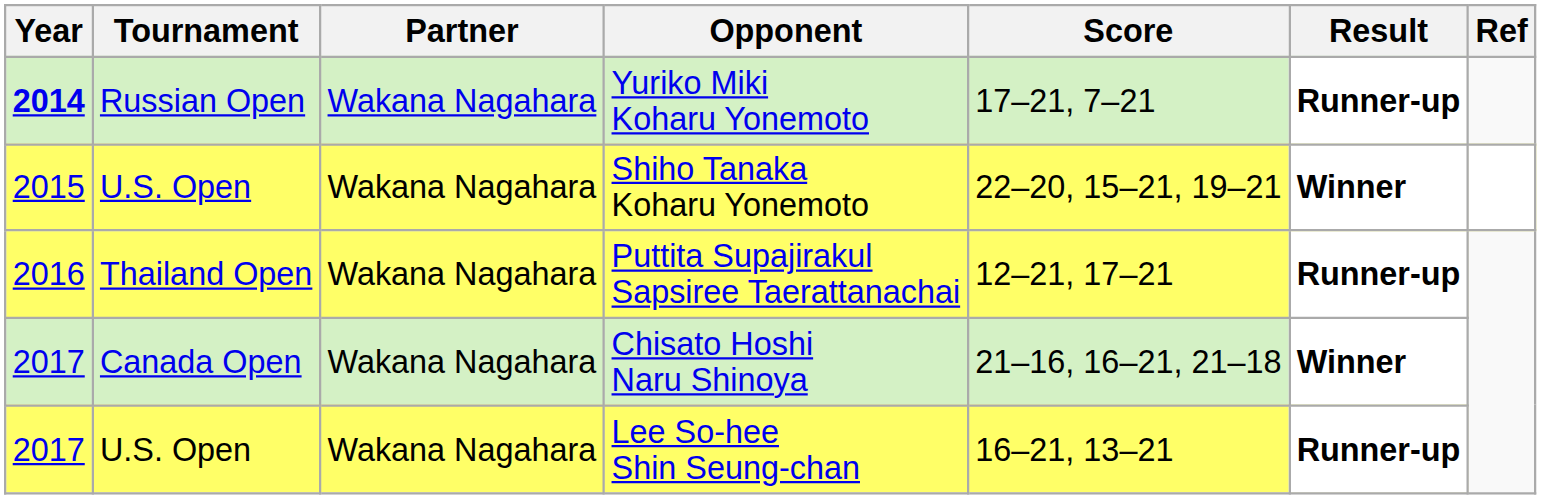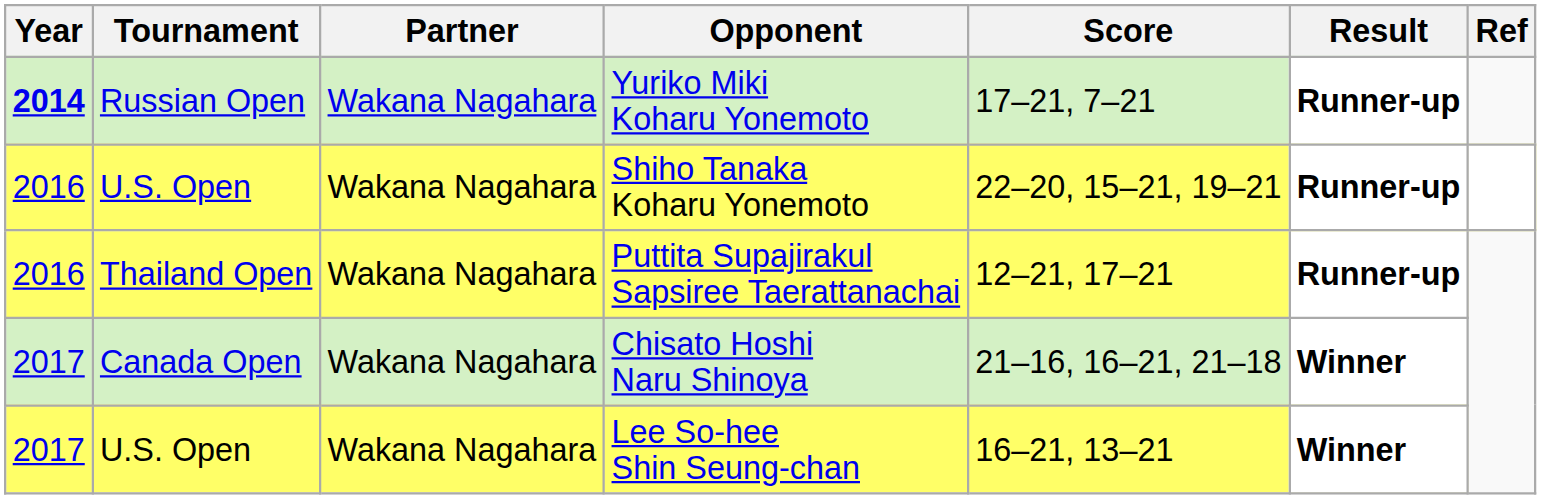Shiho Tanaka Koharu Yonemoto | Year: 2015 -> 2016
Shiho Tanaka Koharu Yonemoto | Result: Winner -> Runner-up
Lee So-hee Shin Seung-chan | Result: Runner-up -> Winner
